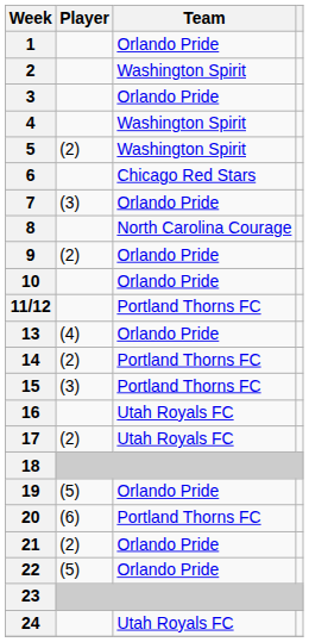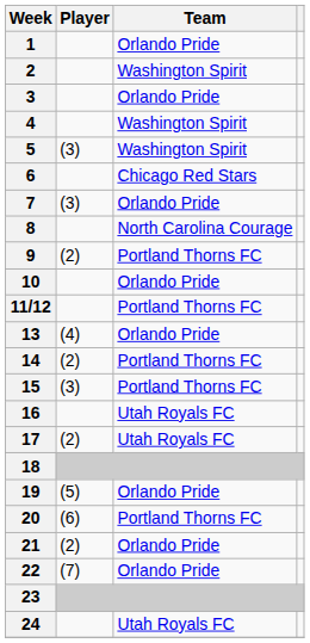5 | Player: (2) -> (3)
9 | Team: Orlando Pride -> Portland Thorns FC
22 | Player: (5) -> (7)
